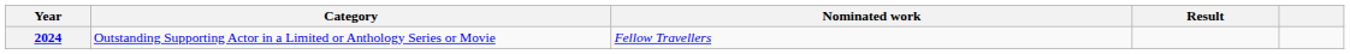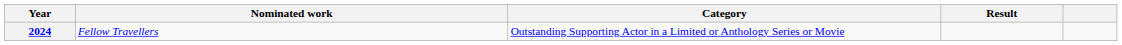columns swapped: Category <-> Nominated work
